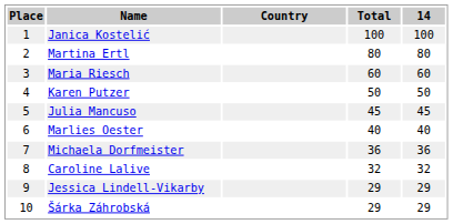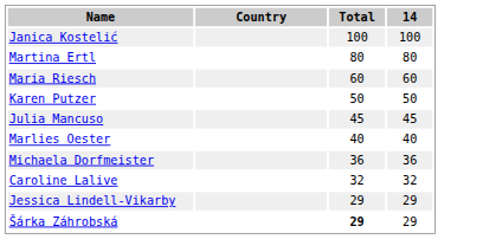- column: Place | 1 | 2 | 3 | 4 | 5 | 6 | 7 | 8 | 9 | 10
Šárka Záhrobská | Total: normal -> bold
